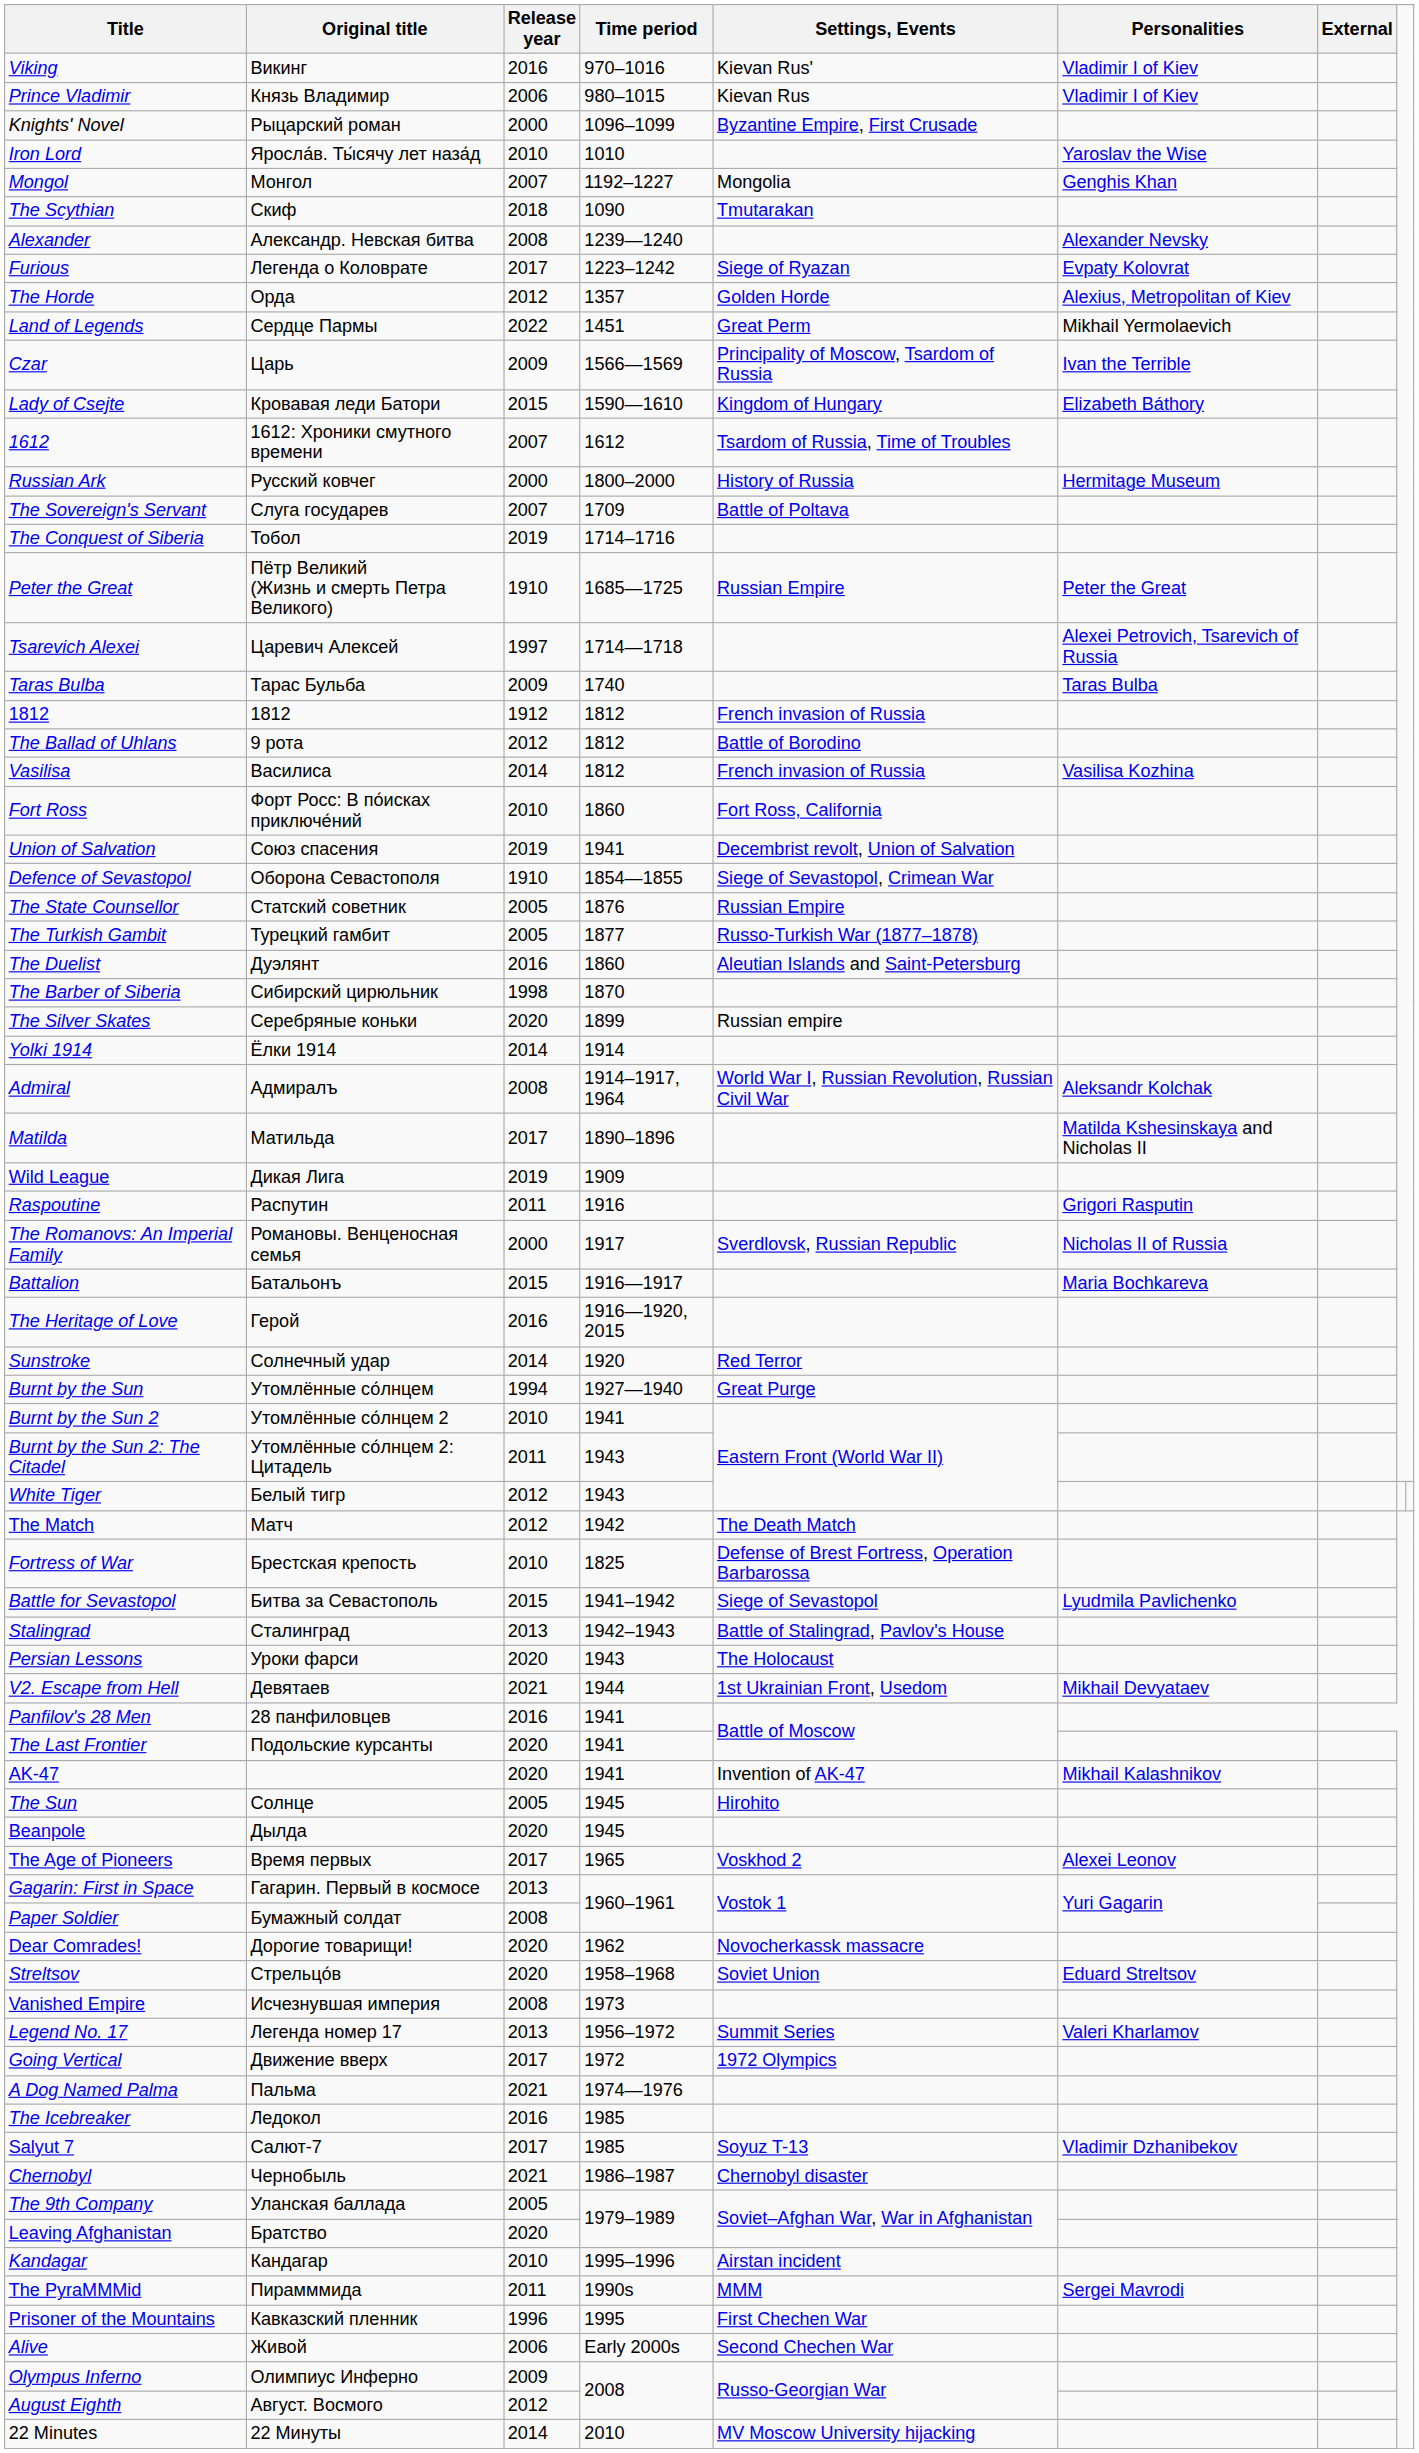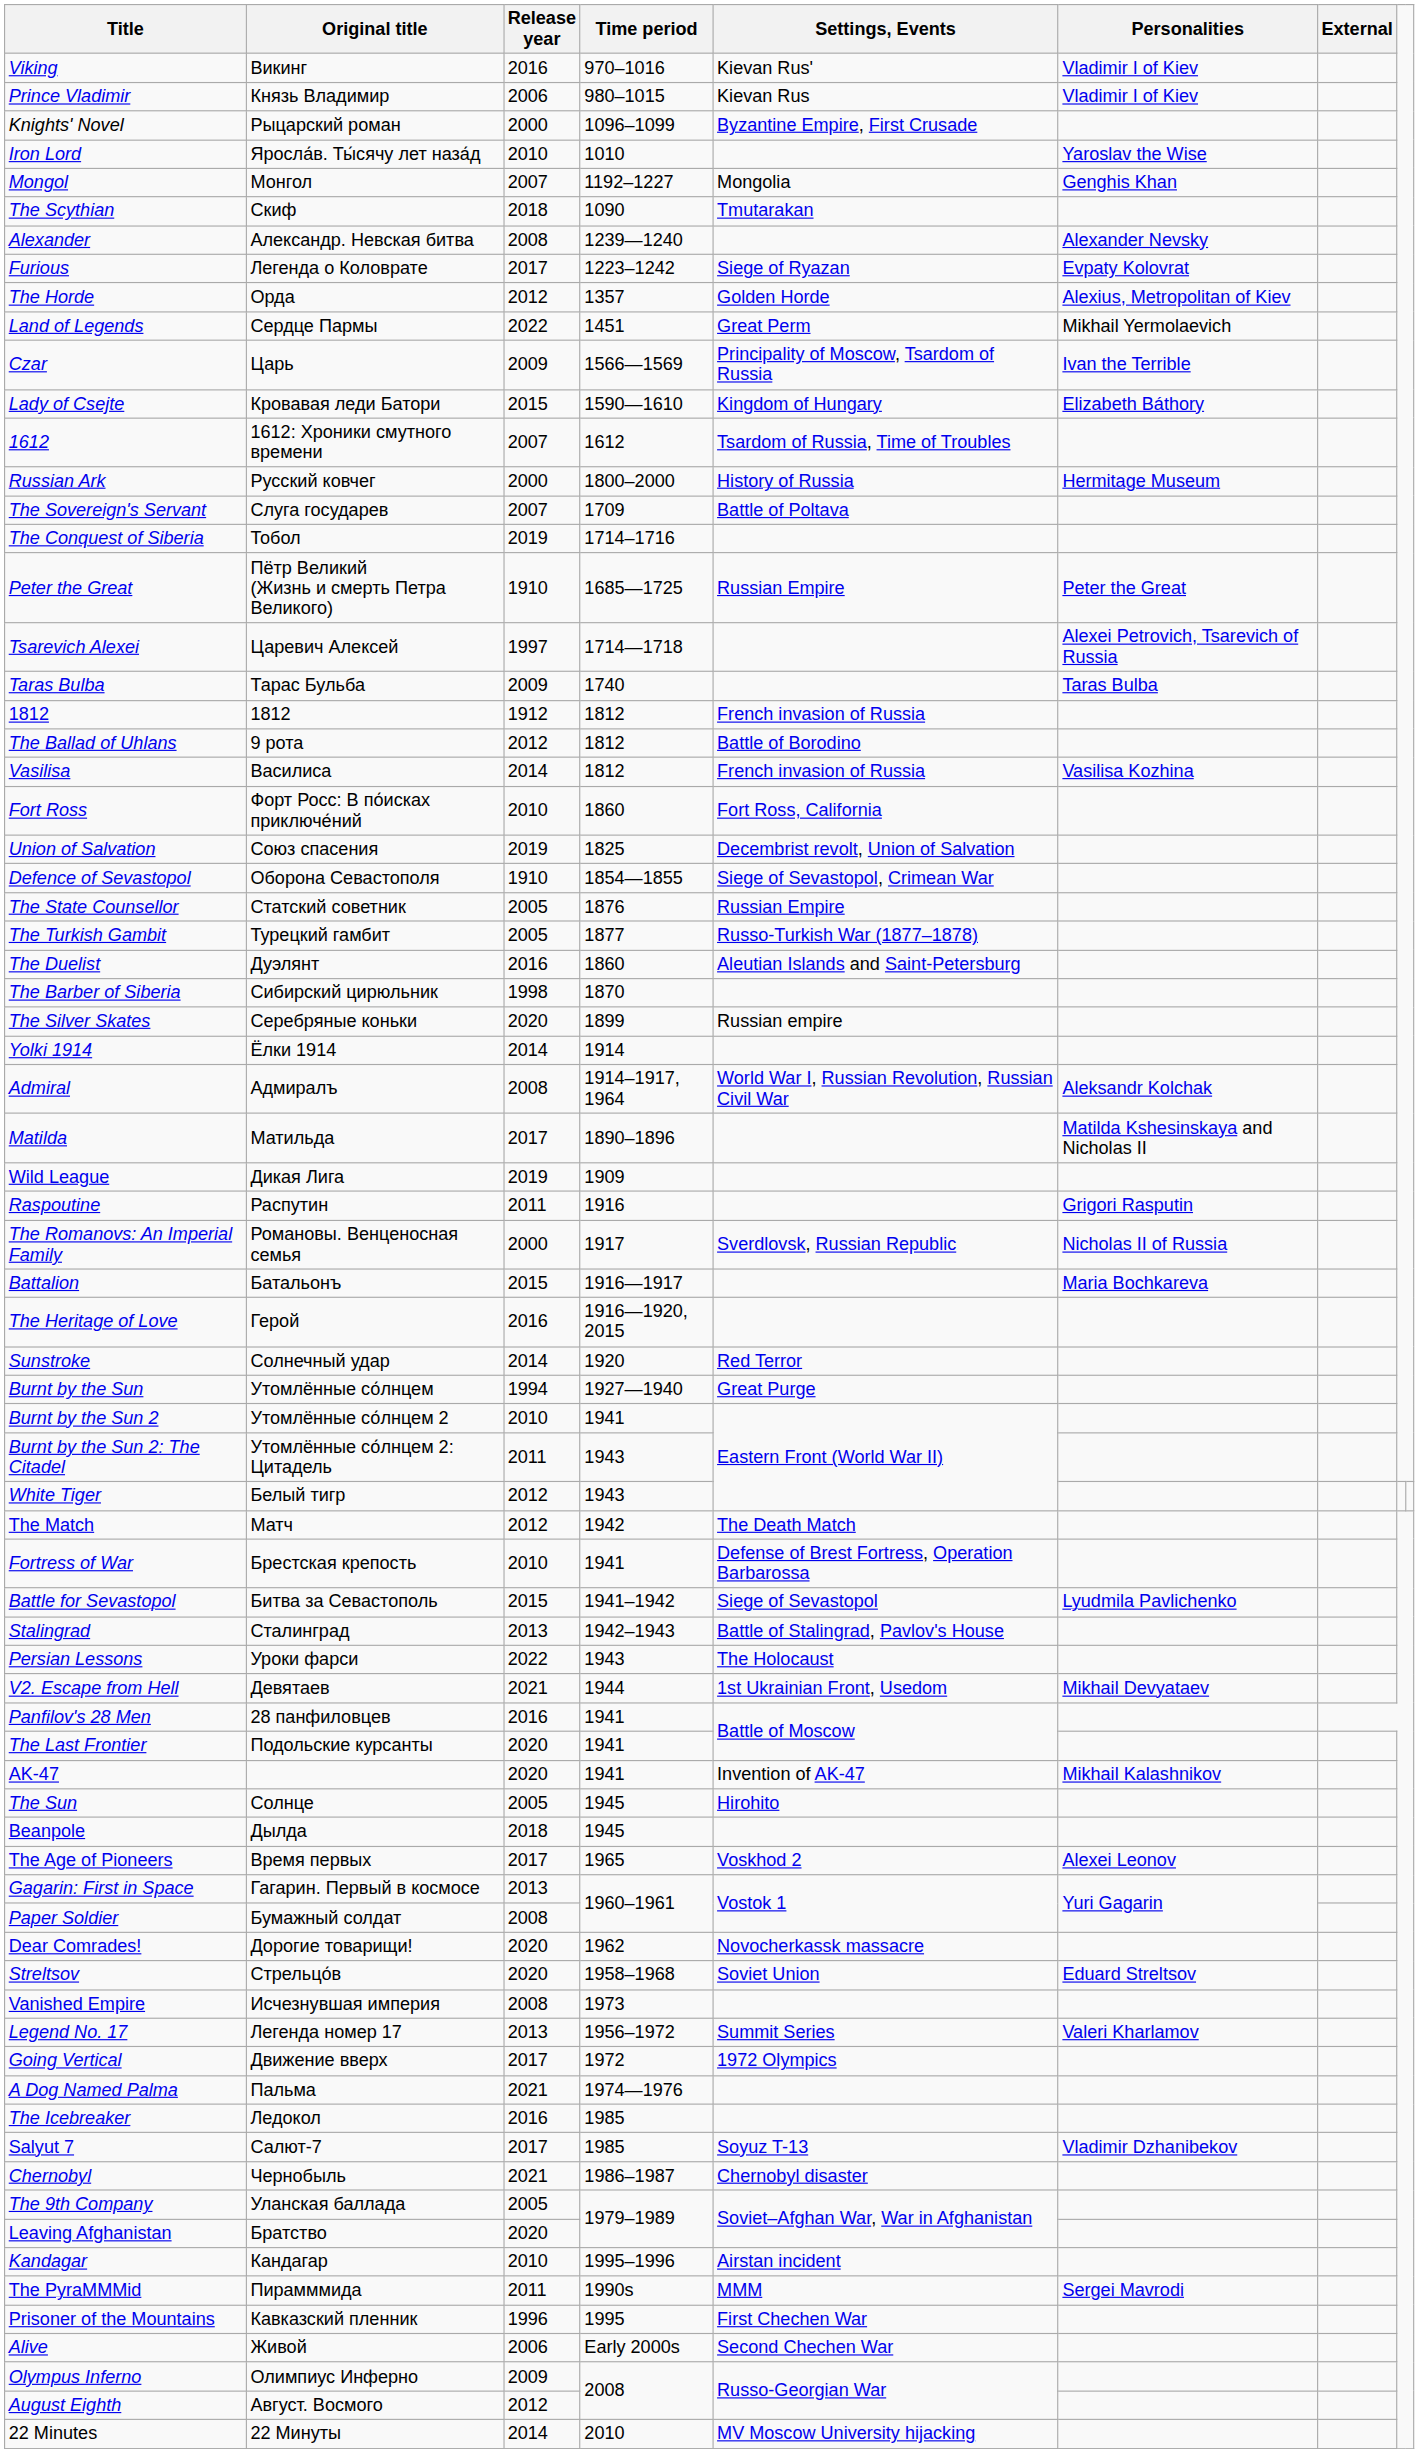Union of Salvation | Time period: 1941 -> 1825
Fortress of War | Time period: 1825 -> 1941
Persian Lessons | Release year: 2020 -> 2022
Beanpole | Release year: 2020 -> 2018
